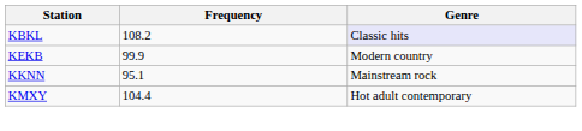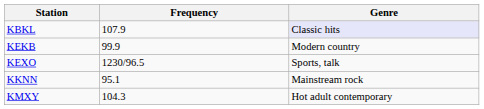KBKL | Frequency: 108.2 -> 107.9
+ row: KEXO | 1230/96.5 | Sports, talk
KMXY | Frequency: 104.4 -> 104.3
